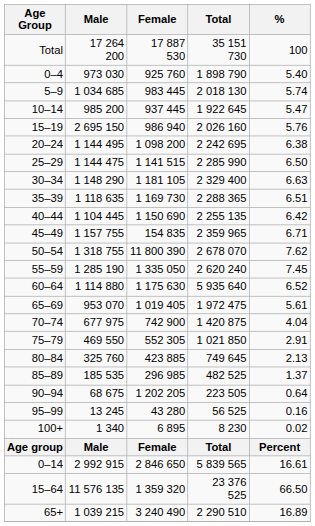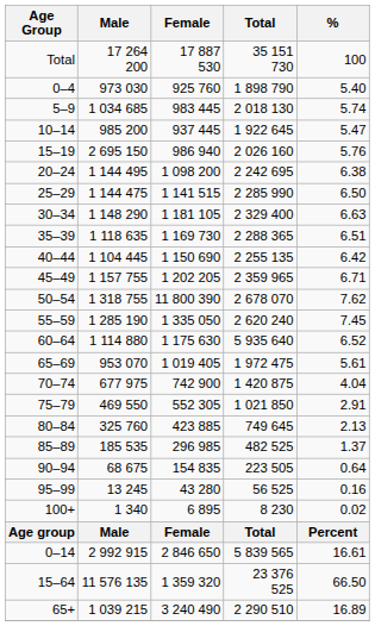45–49 | Female: 154 835 -> 1 202 205
90–94 | Female: 1 202 205 -> 154 835
